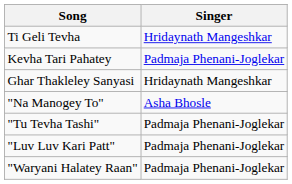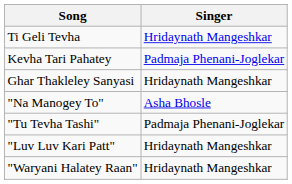"Luv Luv Kari Patt" | Singer: Padmaja Phenani-Joglekar -> Hridaynath Mangeshkar
"Waryani Halatey Raan" | Singer: Padmaja Phenani-Joglekar -> Hridaynath Mangeshkar
